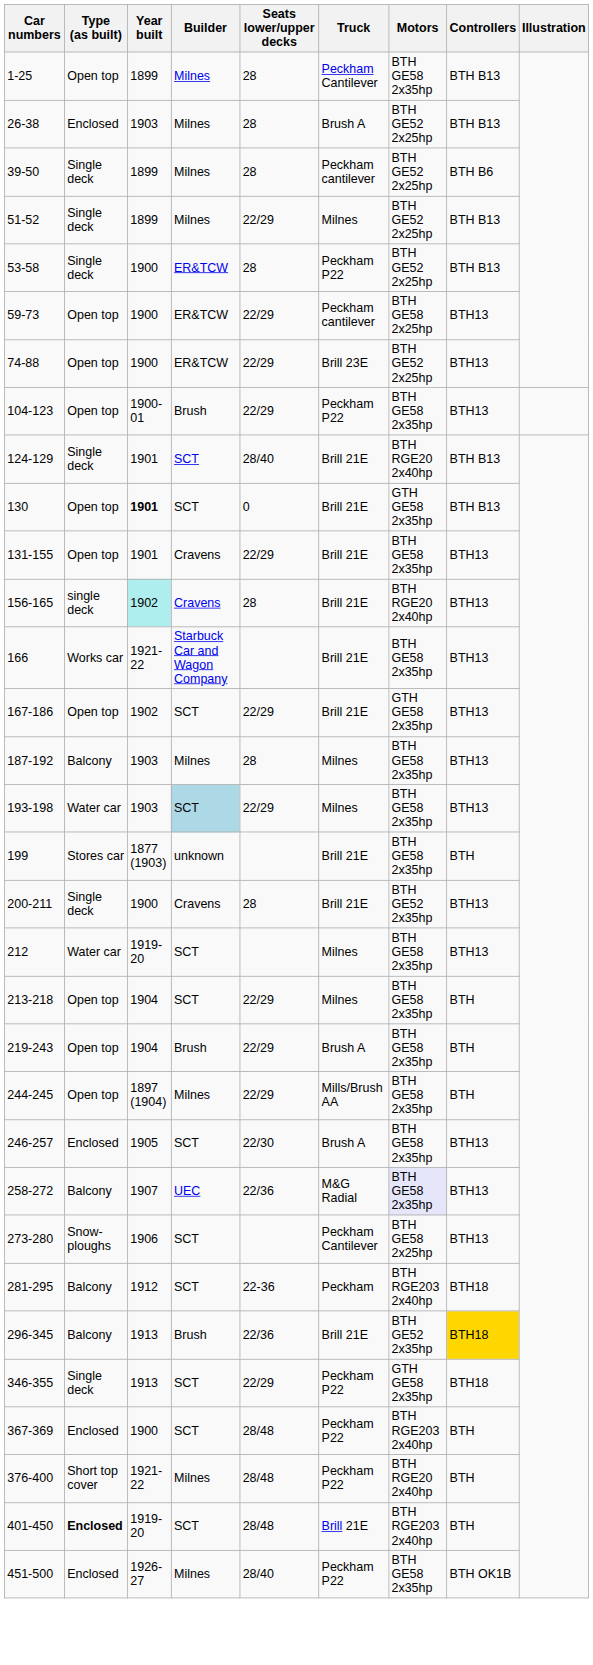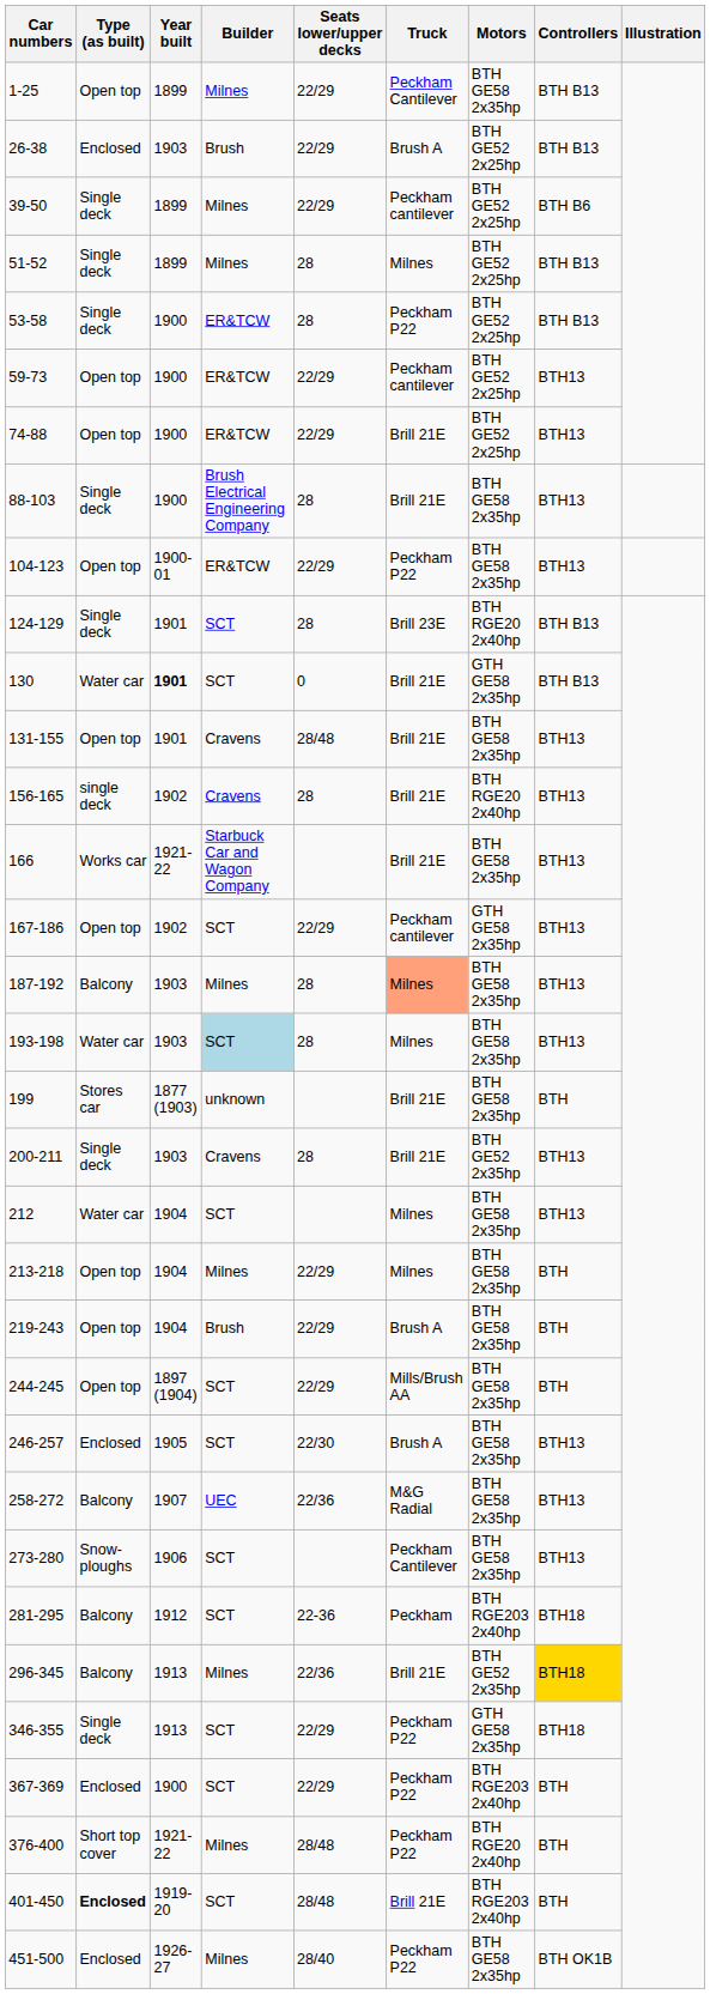1-25 | Seats lower/upper decks: 28 -> 22/29
26-38 | Builder: Milnes -> Brush
26-38 | Seats lower/upper decks: 28 -> 22/29
39-50 | Seats lower/upper decks: 28 -> 22/29
51-52 | Seats lower/upper decks: 22/29 -> 28
59-73 | Motors: BTH GE58 2x25hp -> BTH GE52 2x25hp
74-88 | Truck: Brill 23E -> Brill 21E
+ row: 88-103 | Single deck | 1900 | Brush Electrical Engineering Company | 28 | Brill 21E | BTH GE58 2x35hp | BTH13
104-123 | Builder: Brush -> ER&TCW
124-129 | Seats lower/upper decks: 28/40 -> 28
124-129 | Truck: Brill 21E -> Brill 23E
130 | Type (as built): Open top -> Water car
131-155 | Seats lower/upper decks: 22/29 -> 28/48
156-165 | Year built: paleturquoise background -> no background
167-186 | Truck: Brill 21E -> Peckham cantilever
187-192 | Truck: no background -> lightsalmon background
193-198 | Seats lower/upper decks: 22/29 -> 28
200-211 | Year built: 1900 -> 1903
212 | Year built: 1919-20 -> 1904
213-218 | Builder: SCT -> Milnes
244-245 | Builder: Milnes -> SCT
258-272 | Motors: lavender background -> no background
273-280 | Motors: BTH GE58 2x25hp -> BTH GE58 2x35hp
296-345 | Builder: Brush -> Milnes
367-369 | Seats lower/upper decks: 28/48 -> 22/29
